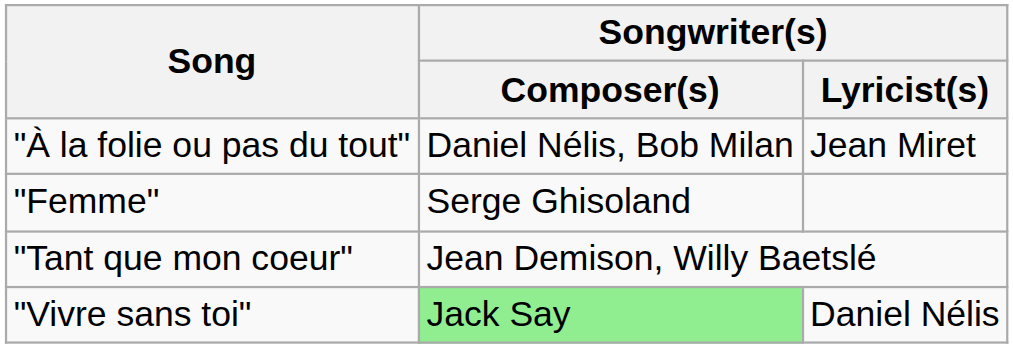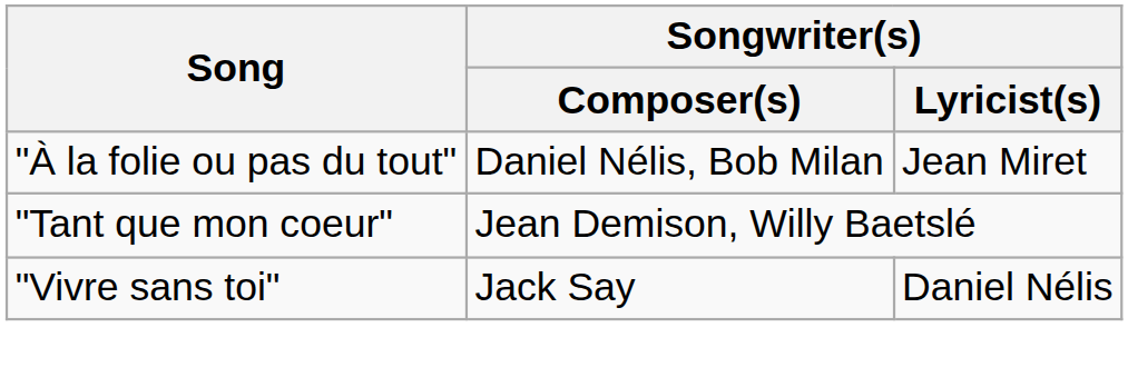- row: "Femme" | Serge Ghisoland
"Vivre sans toi" | Songwriter(s) / Composer(s): lightgreen background -> no background
